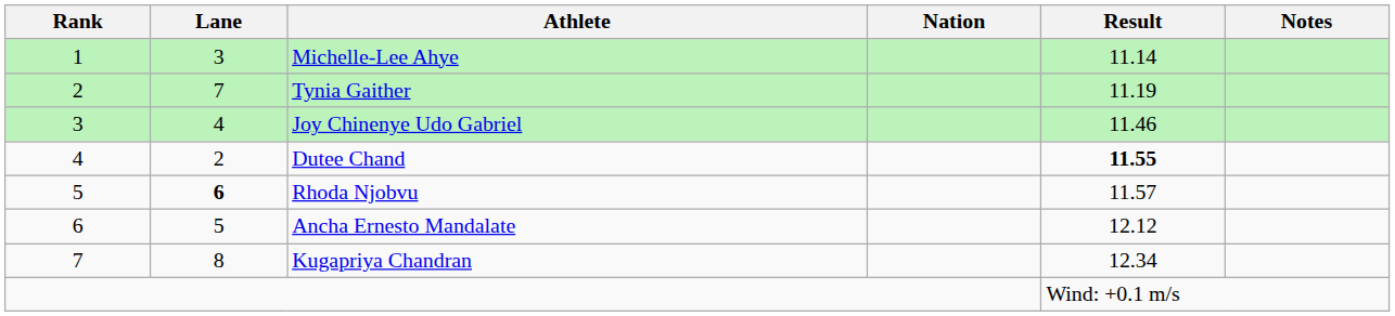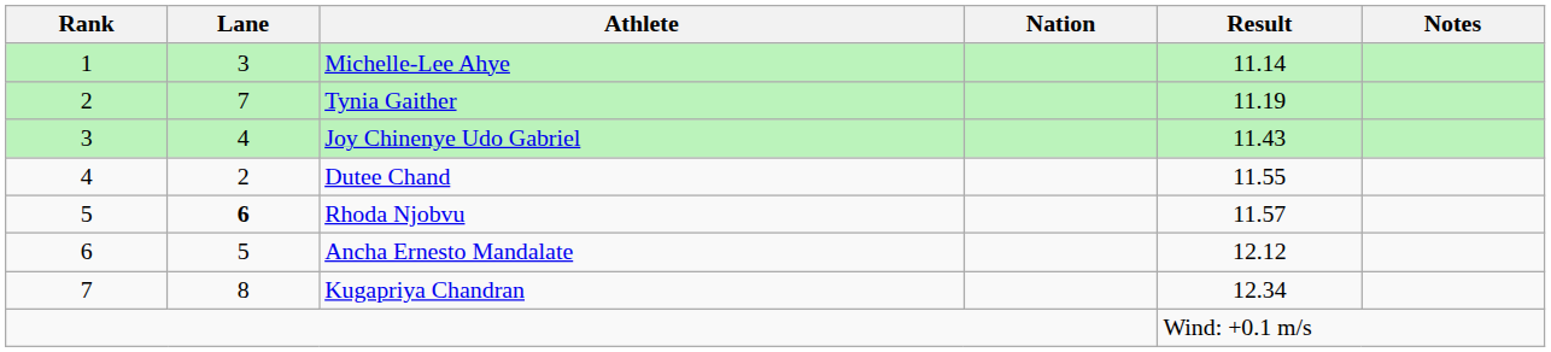Joy Chinenye Udo Gabriel | Result: 11.46 -> 11.43
Dutee Chand | Result: bold -> normal
